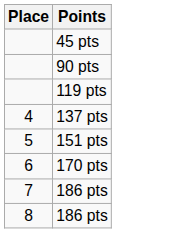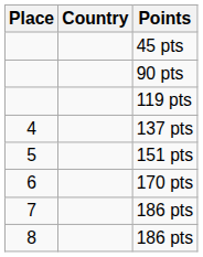+ column: Country
